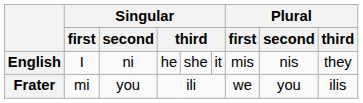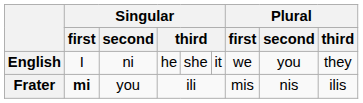English | Plural / first: mis -> we
English | Plural / second: nis -> you
Frater | Singular / first: normal -> bold
Frater | Plural / first: we -> mis
Frater | Plural / second: you -> nis
